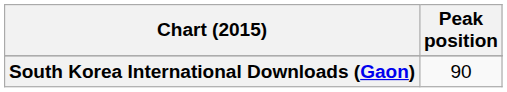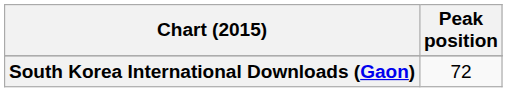South Korea International Downloads (Gaon) | Peak position: 90 -> 72
